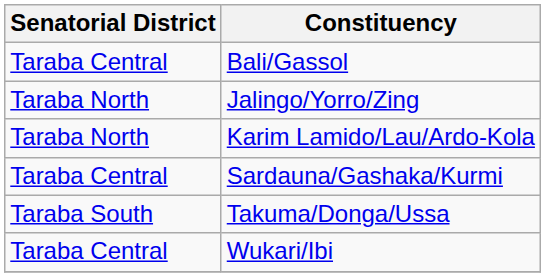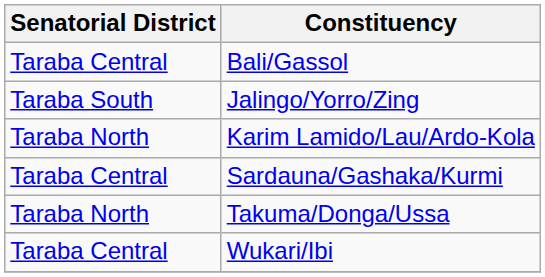Jalingo/Yorro/Zing | Senatorial District: Taraba North -> Taraba South
Takuma/Donga/Ussa | Senatorial District: Taraba South -> Taraba North
